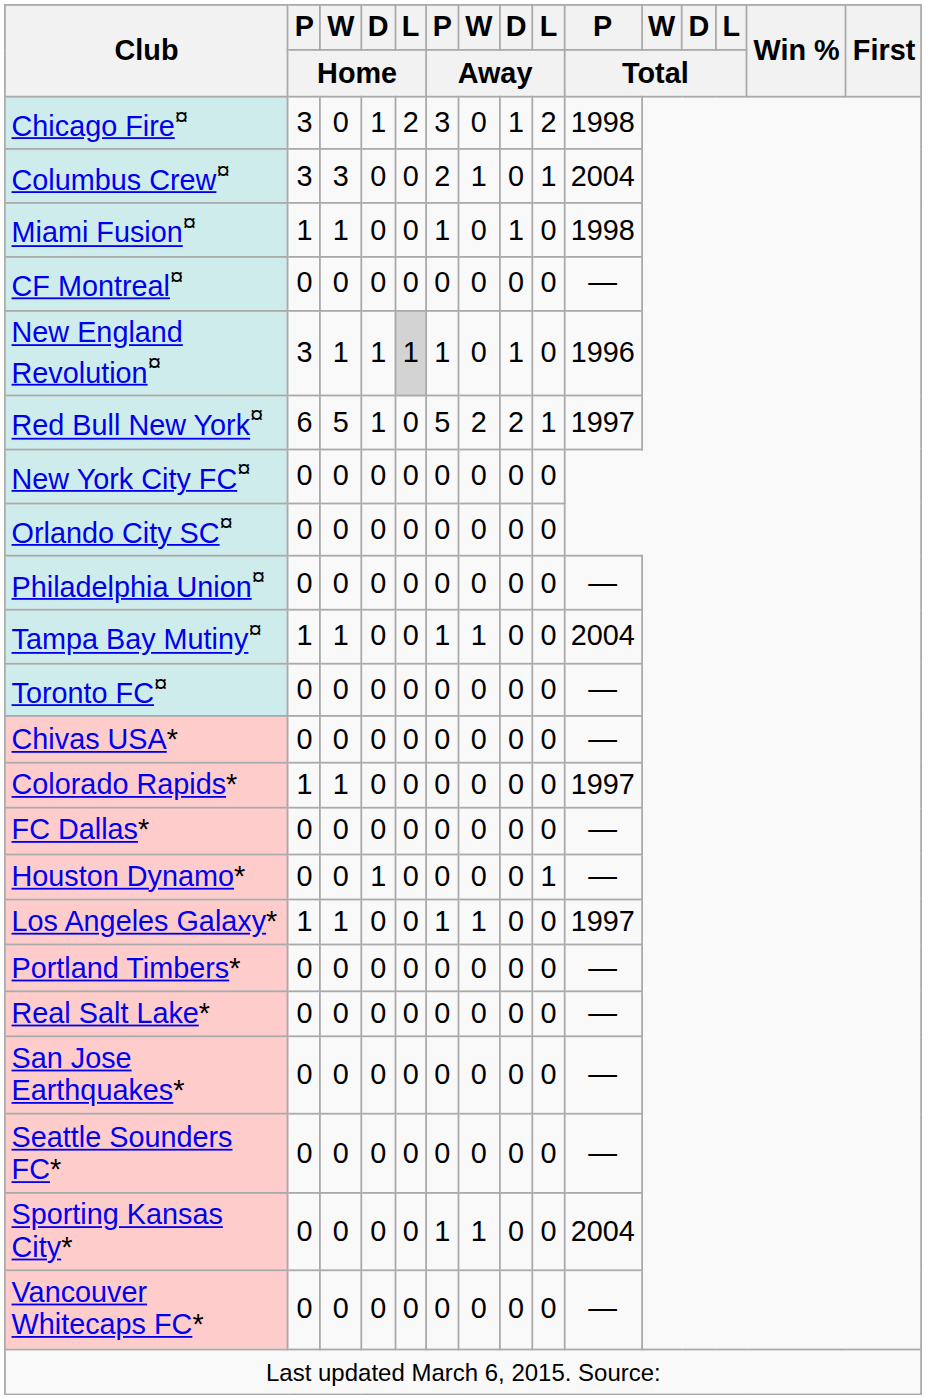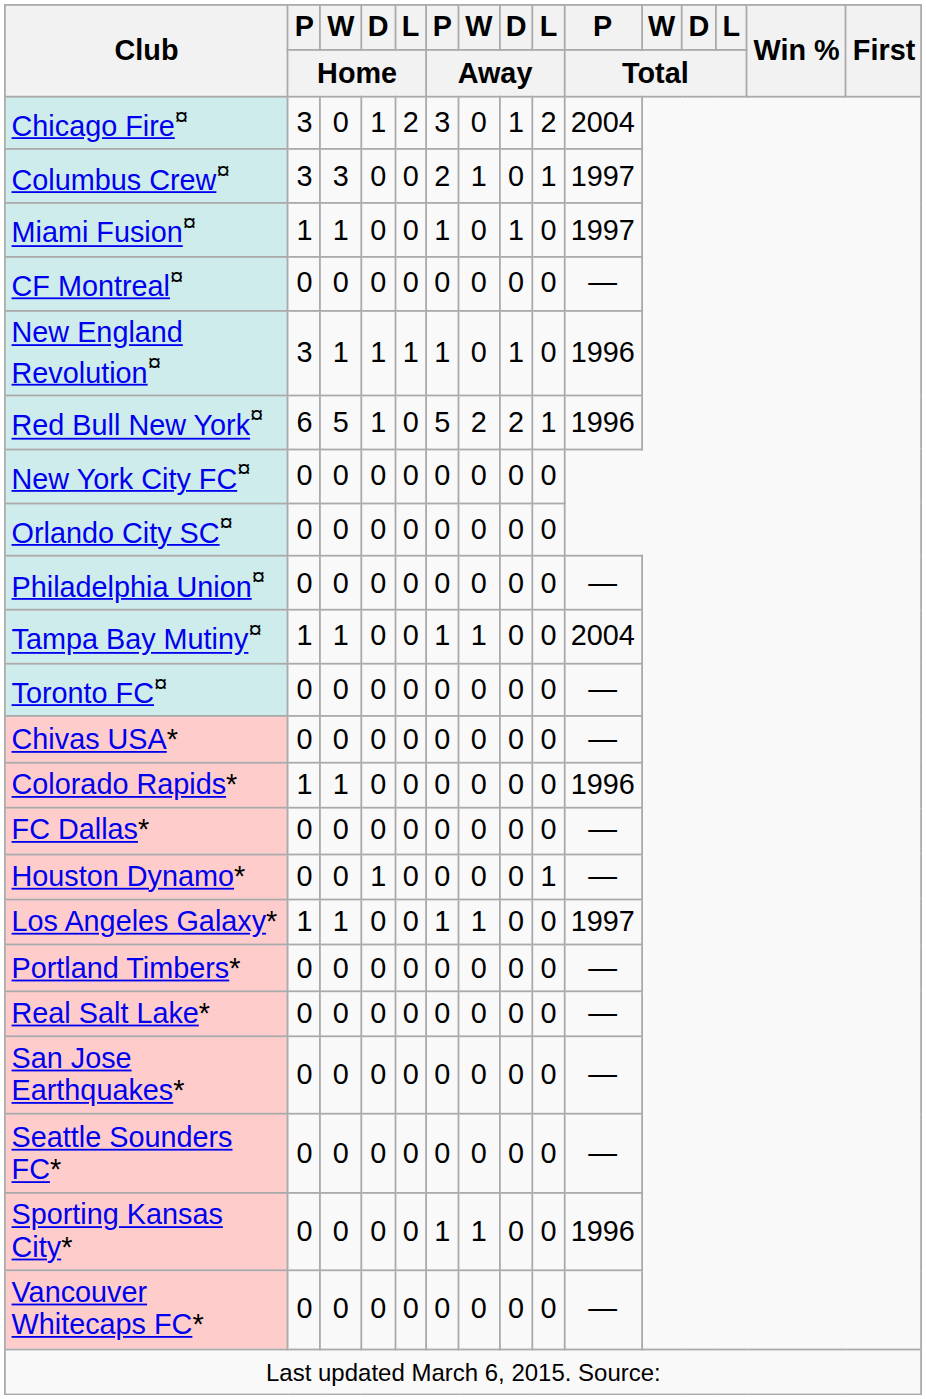Chicago Fire¤ | P / Total: 1998 -> 2004
Columbus Crew¤ | P / Total: 2004 -> 1997
Miami Fusion¤ | P / Total: 1998 -> 1997
New England Revolution¤ | L / Home: lightgrey background -> no background
Red Bull New York¤ | P / Total: 1997 -> 1996
Colorado Rapids* | P / Total: 1997 -> 1996
Sporting Kansas City* | P / Total: 2004 -> 1996
